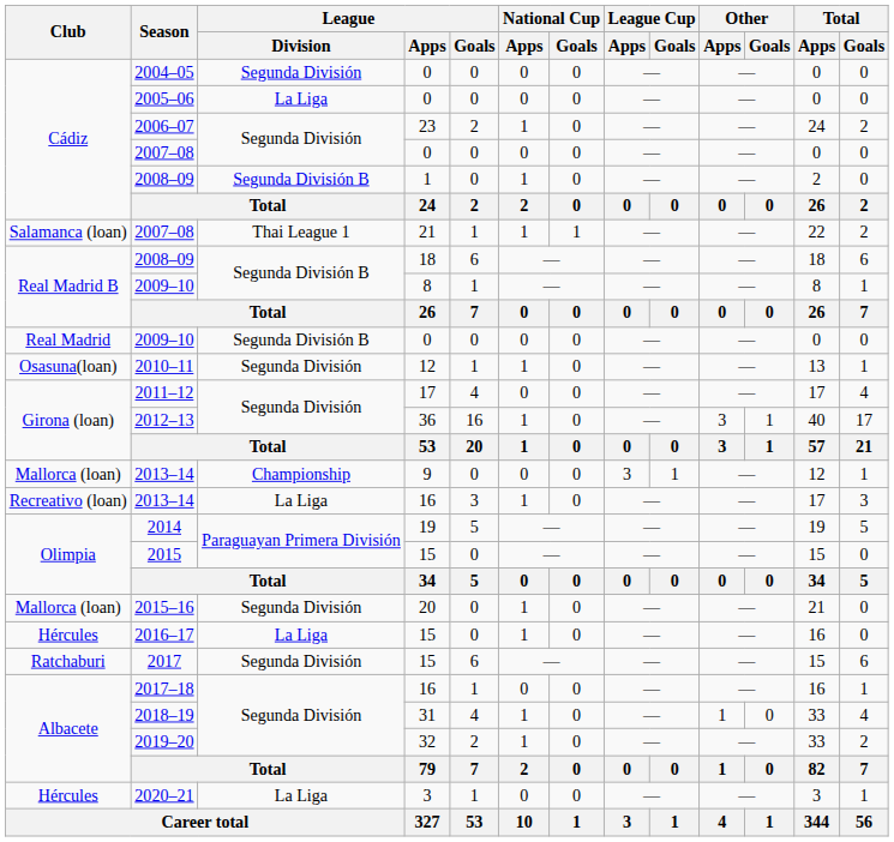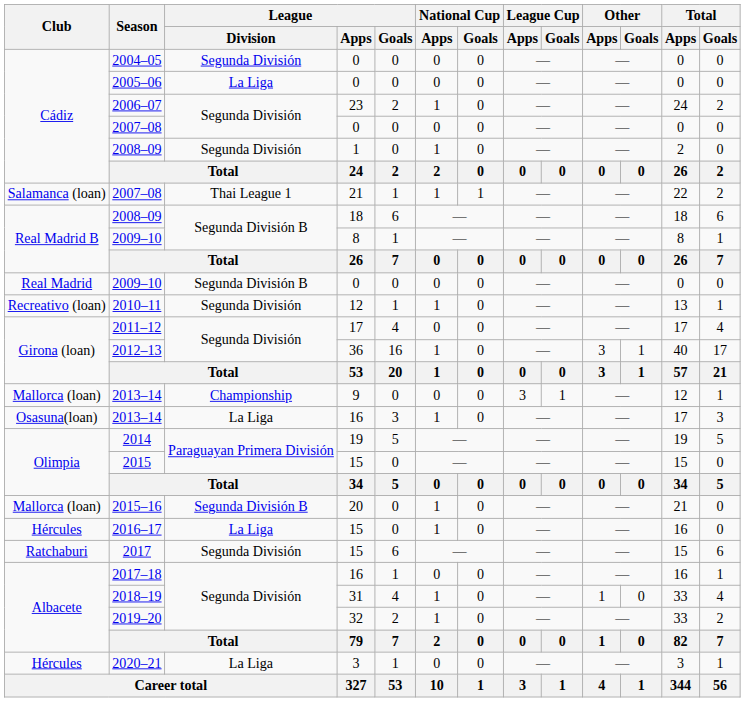2008–09 / 1 | League / Division: Segunda División B -> Segunda División
2010–11 | Club: Osasuna(loan) -> Recreativo (loan)
2013–14 / 16 | Club: Recreativo (loan) -> Osasuna(loan)
2015–16 | League / Division: Segunda División -> Segunda División B
